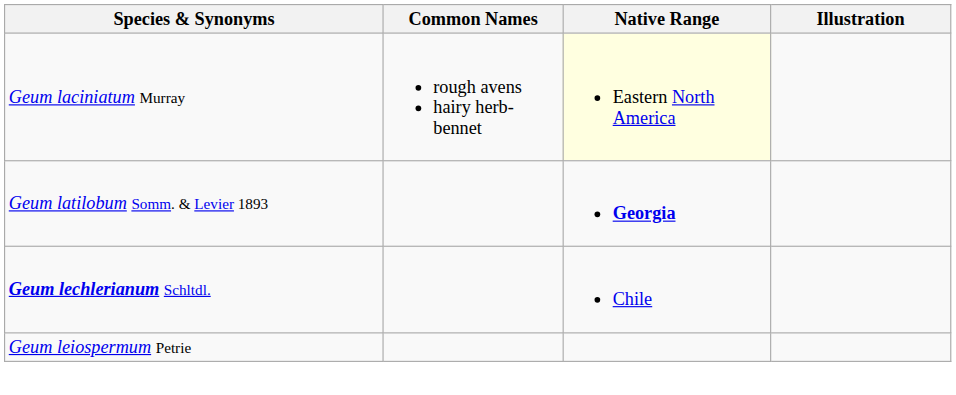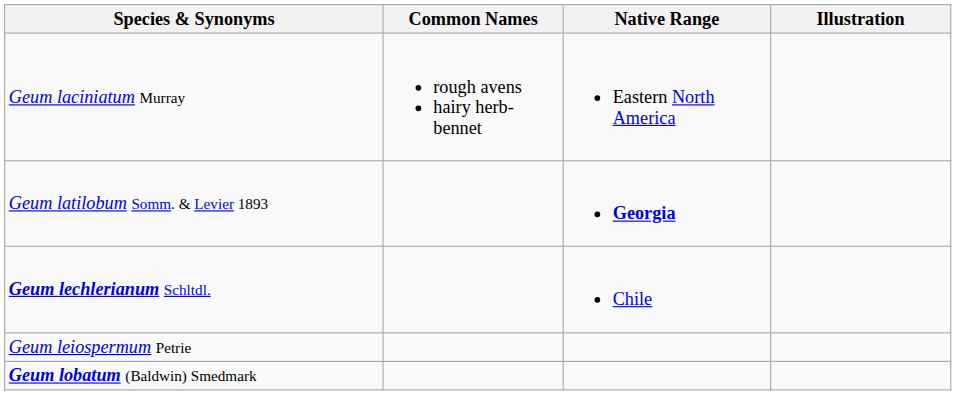Geum laciniatum Murray | Native Range: lightyellow background -> no background
+ row: Geum lobatum (Baldwin) Smedmark
